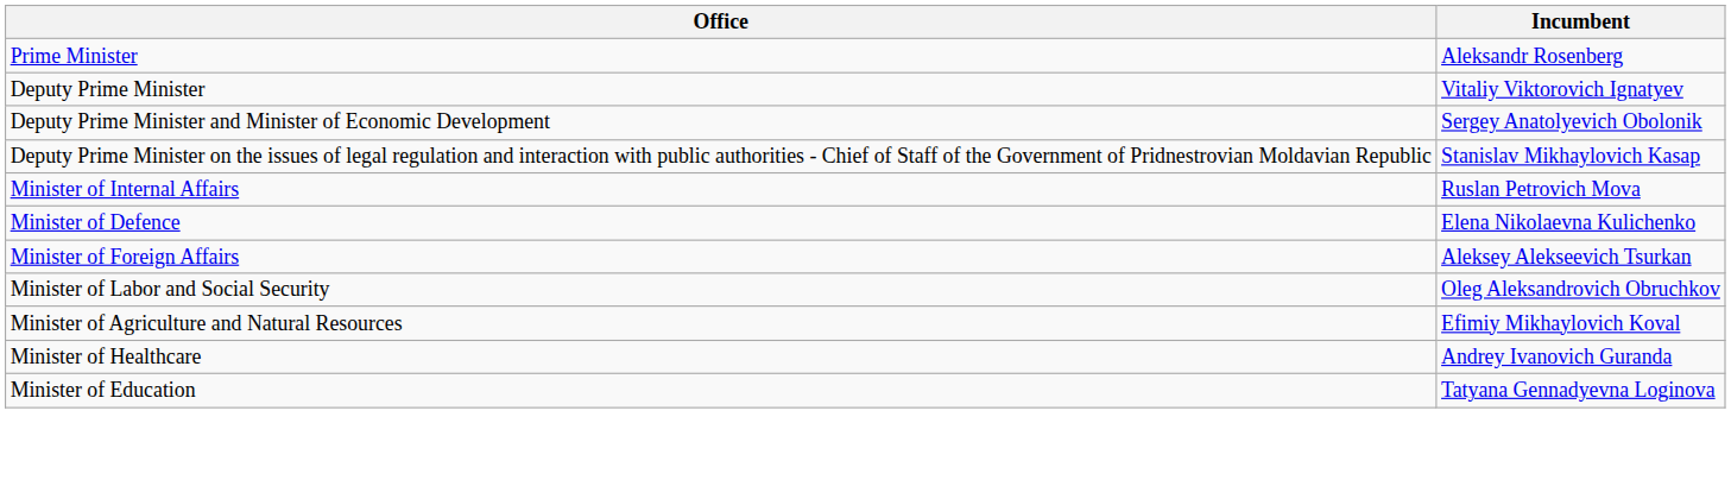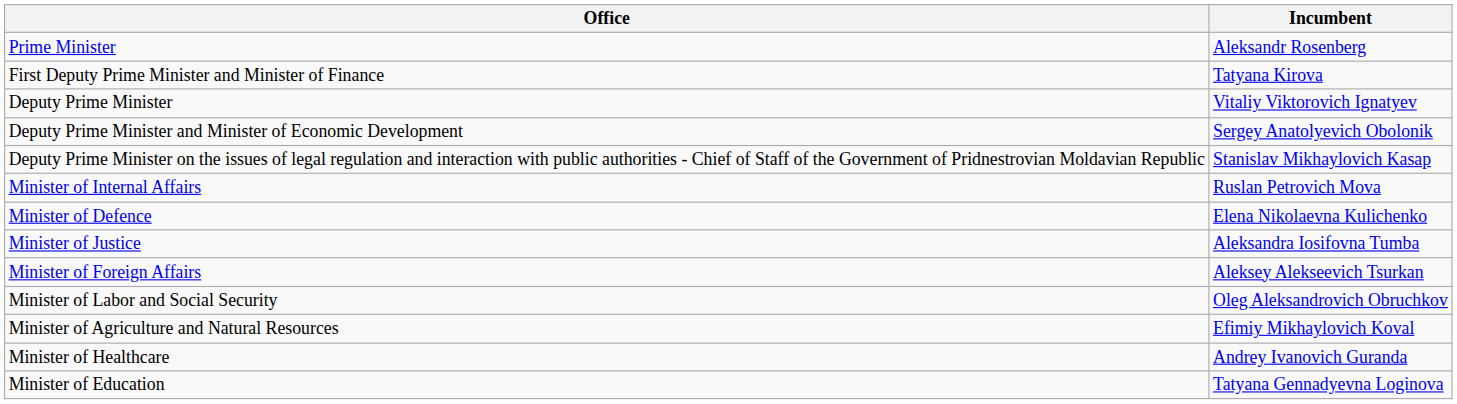+ row: First Deputy Prime Minister and Minister of Finance | Tatyana Kirova
+ row: Minister of Justice | Aleksandra Iosifovna Tumba
